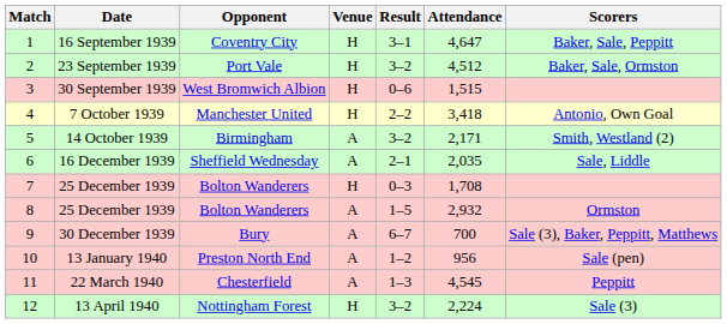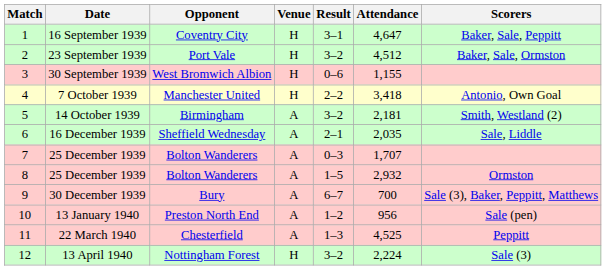30 September 1939 | Attendance: 1,515 -> 1,155
14 October 1939 | Attendance: 2,171 -> 2,181
7 / 25 December 1939 | Venue: H -> A
7 / 25 December 1939 | Attendance: 1,708 -> 1,707
22 March 1940 | Attendance: 4,545 -> 4,525
